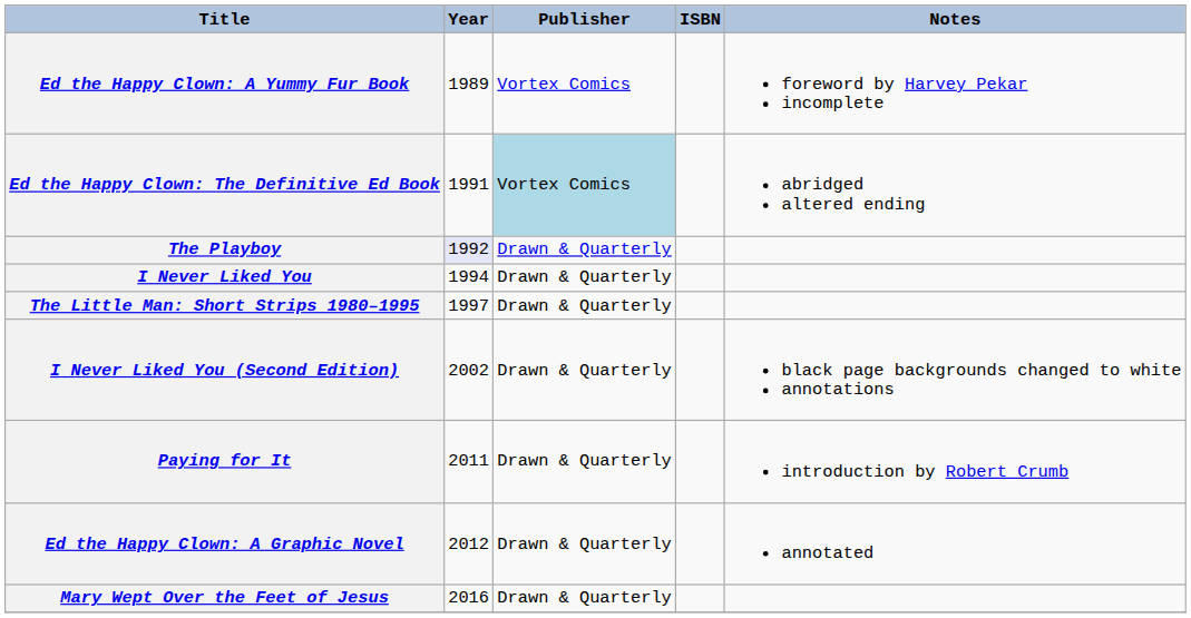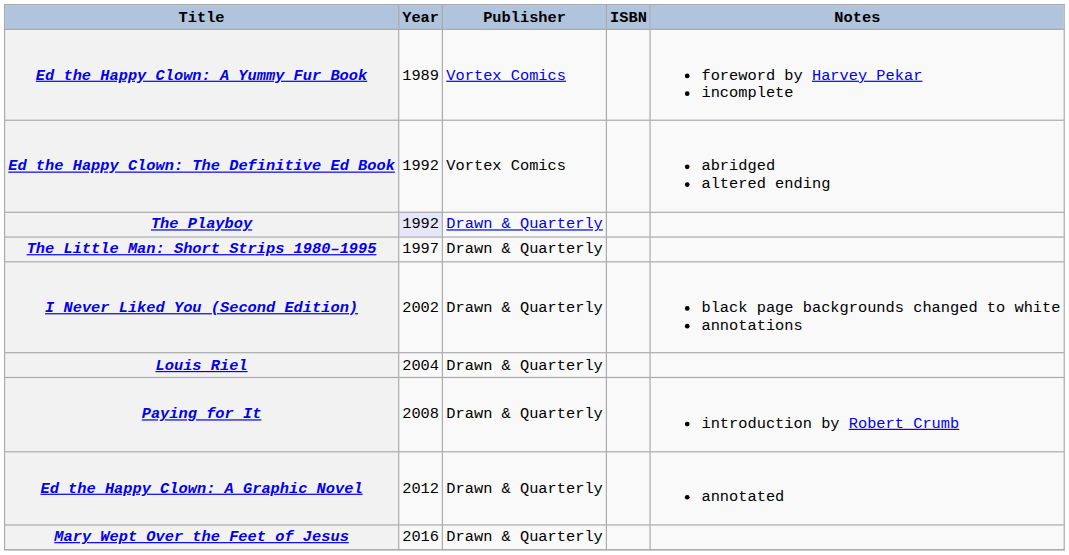Ed the Happy Clown: The Definitive Ed Book | Year: 1991 -> 1992
Ed the Happy Clown: The Definitive Ed Book | Publisher: lightblue background -> no background
- row: I Never Liked You | 1994 | Drawn & Quarterly
+ row: Louis Riel | 2004 | Drawn & Quarterly
Paying for It | Year: 2011 -> 2008
